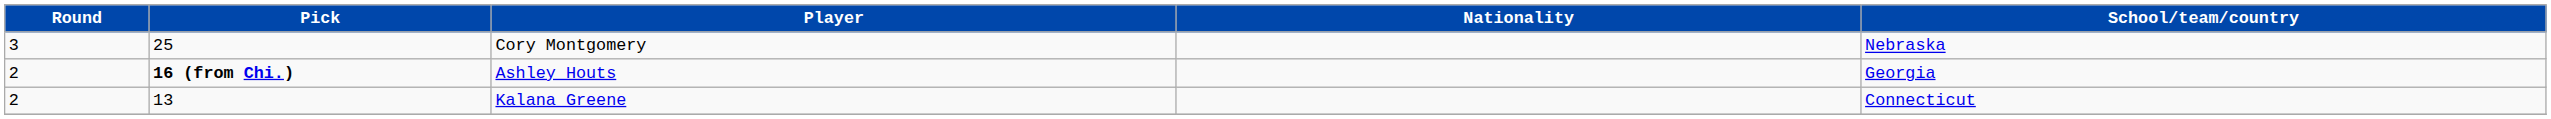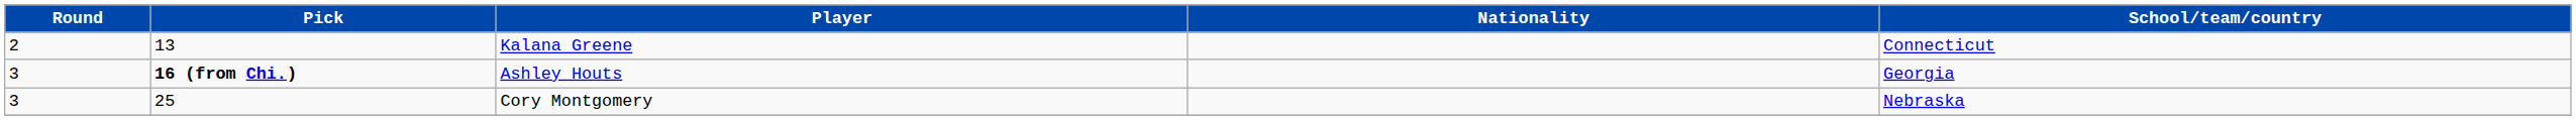rows swapped: Kalana Greene <-> Cory Montgomery
Ashley Houts | Round: 2 -> 3
